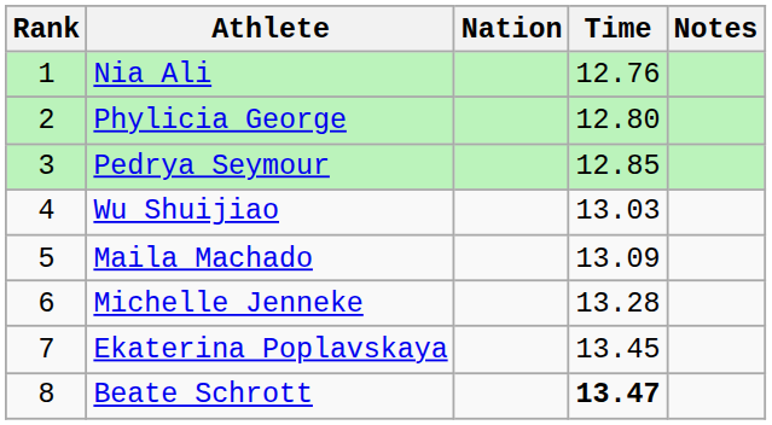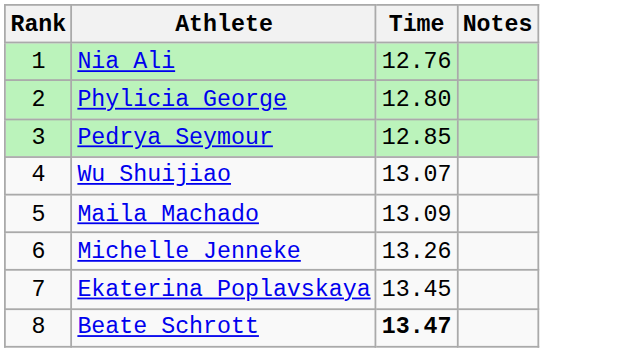- column: Nation
Wu Shuijiao | Time: 13.03 -> 13.07
Michelle Jenneke | Time: 13.28 -> 13.26
